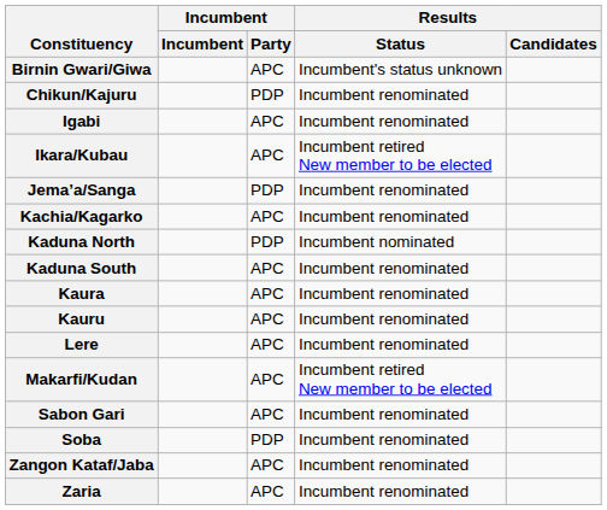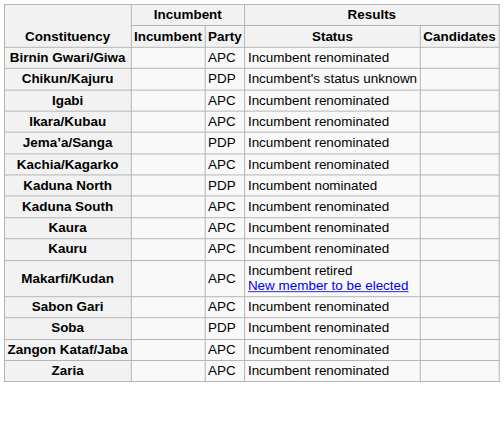Birnin Gwari/Giwa | Results / Status: Incumbent's status unknown -> Incumbent renominated
Chikun/Kajuru | Results / Status: Incumbent renominated -> Incumbent's status unknown
Ikara/Kubau | Results / Status: Incumbent retired New member to be elected -> Incumbent renominated
- row: Lere | APC | Incumbent renominated
